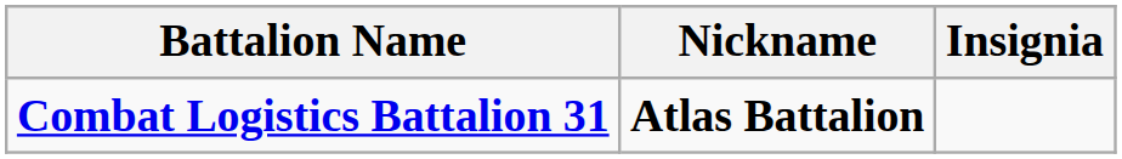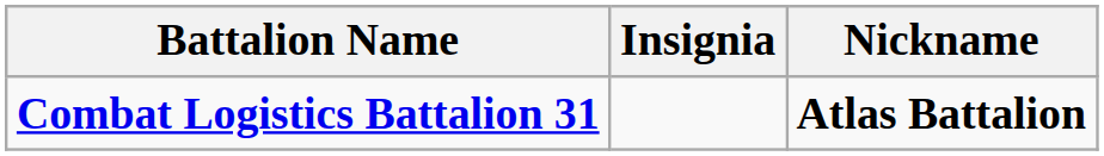columns swapped: Insignia <-> Nickname
